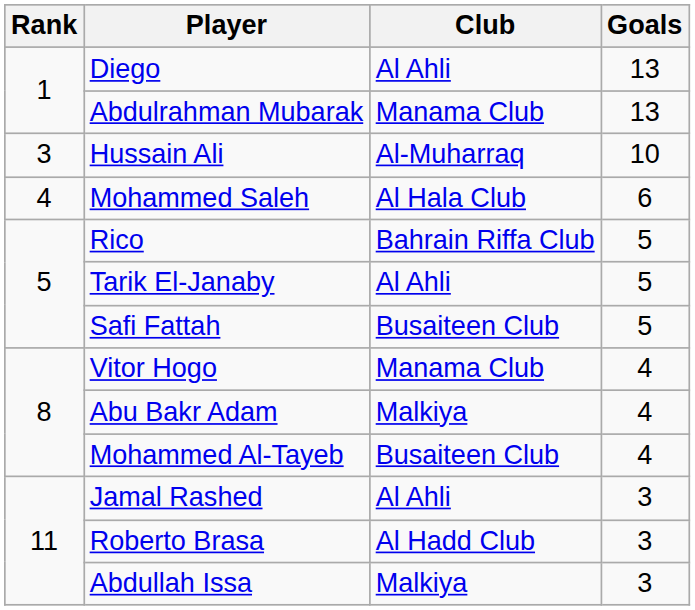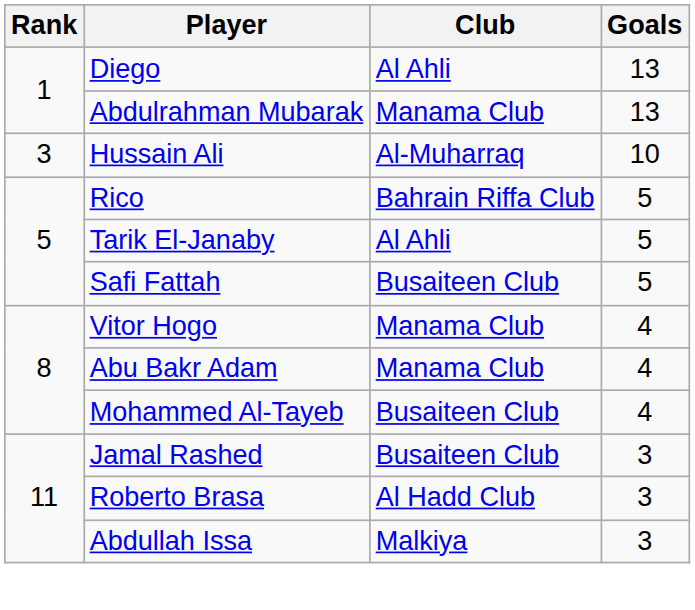- row: 4 | Mohammed Saleh | Al Hala Club | 6
Abu Bakr Adam | Club: Malkiya -> Manama Club
Jamal Rashed | Club: Al Ahli -> Busaiteen Club
